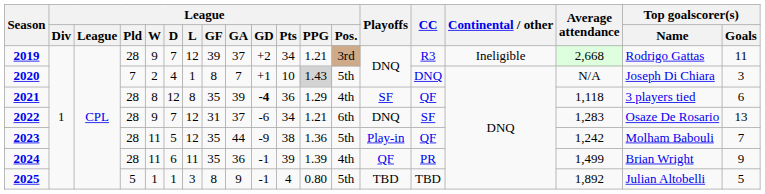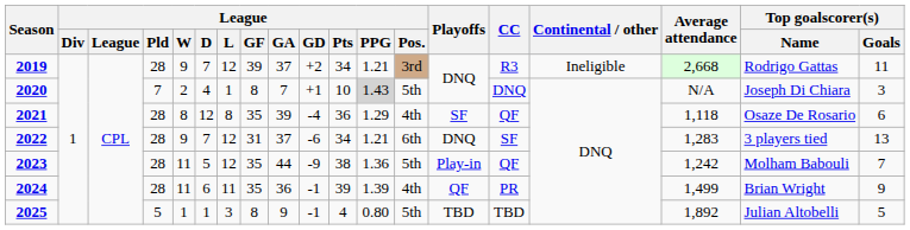2021 | League / GD: bold -> normal
2021 | Top goalscorer(s) / Name: 3 players tied -> Osaze De Rosario
2022 | Top goalscorer(s) / Name: Osaze De Rosario -> 3 players tied
